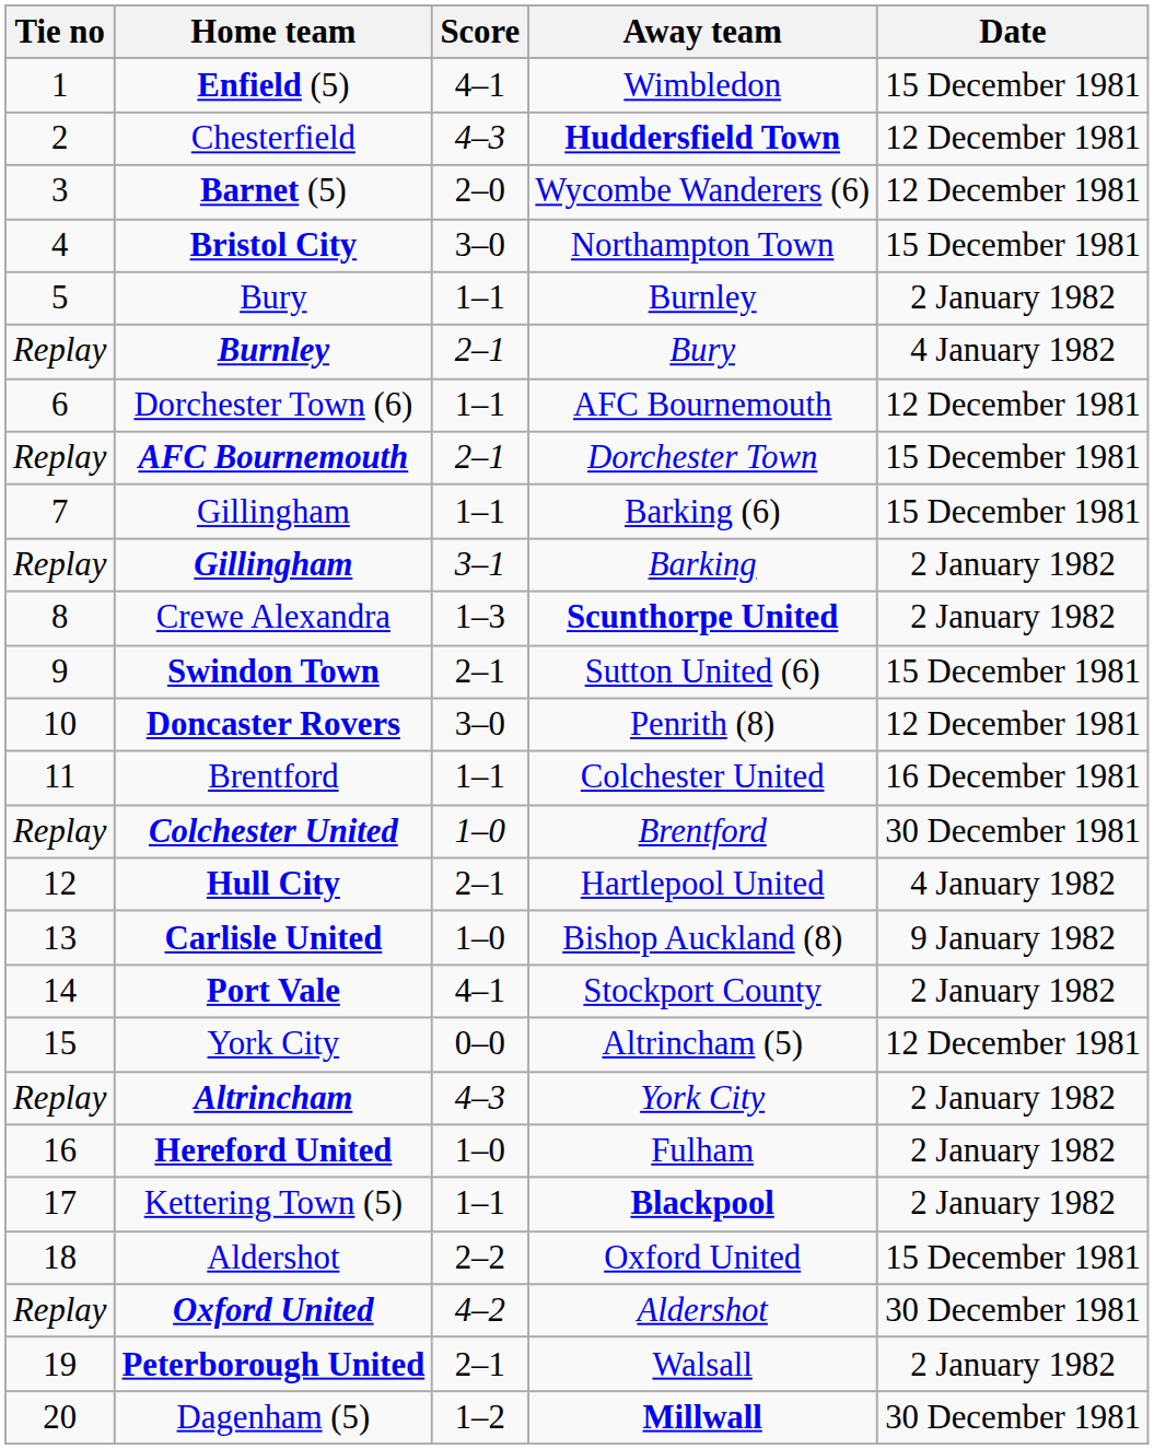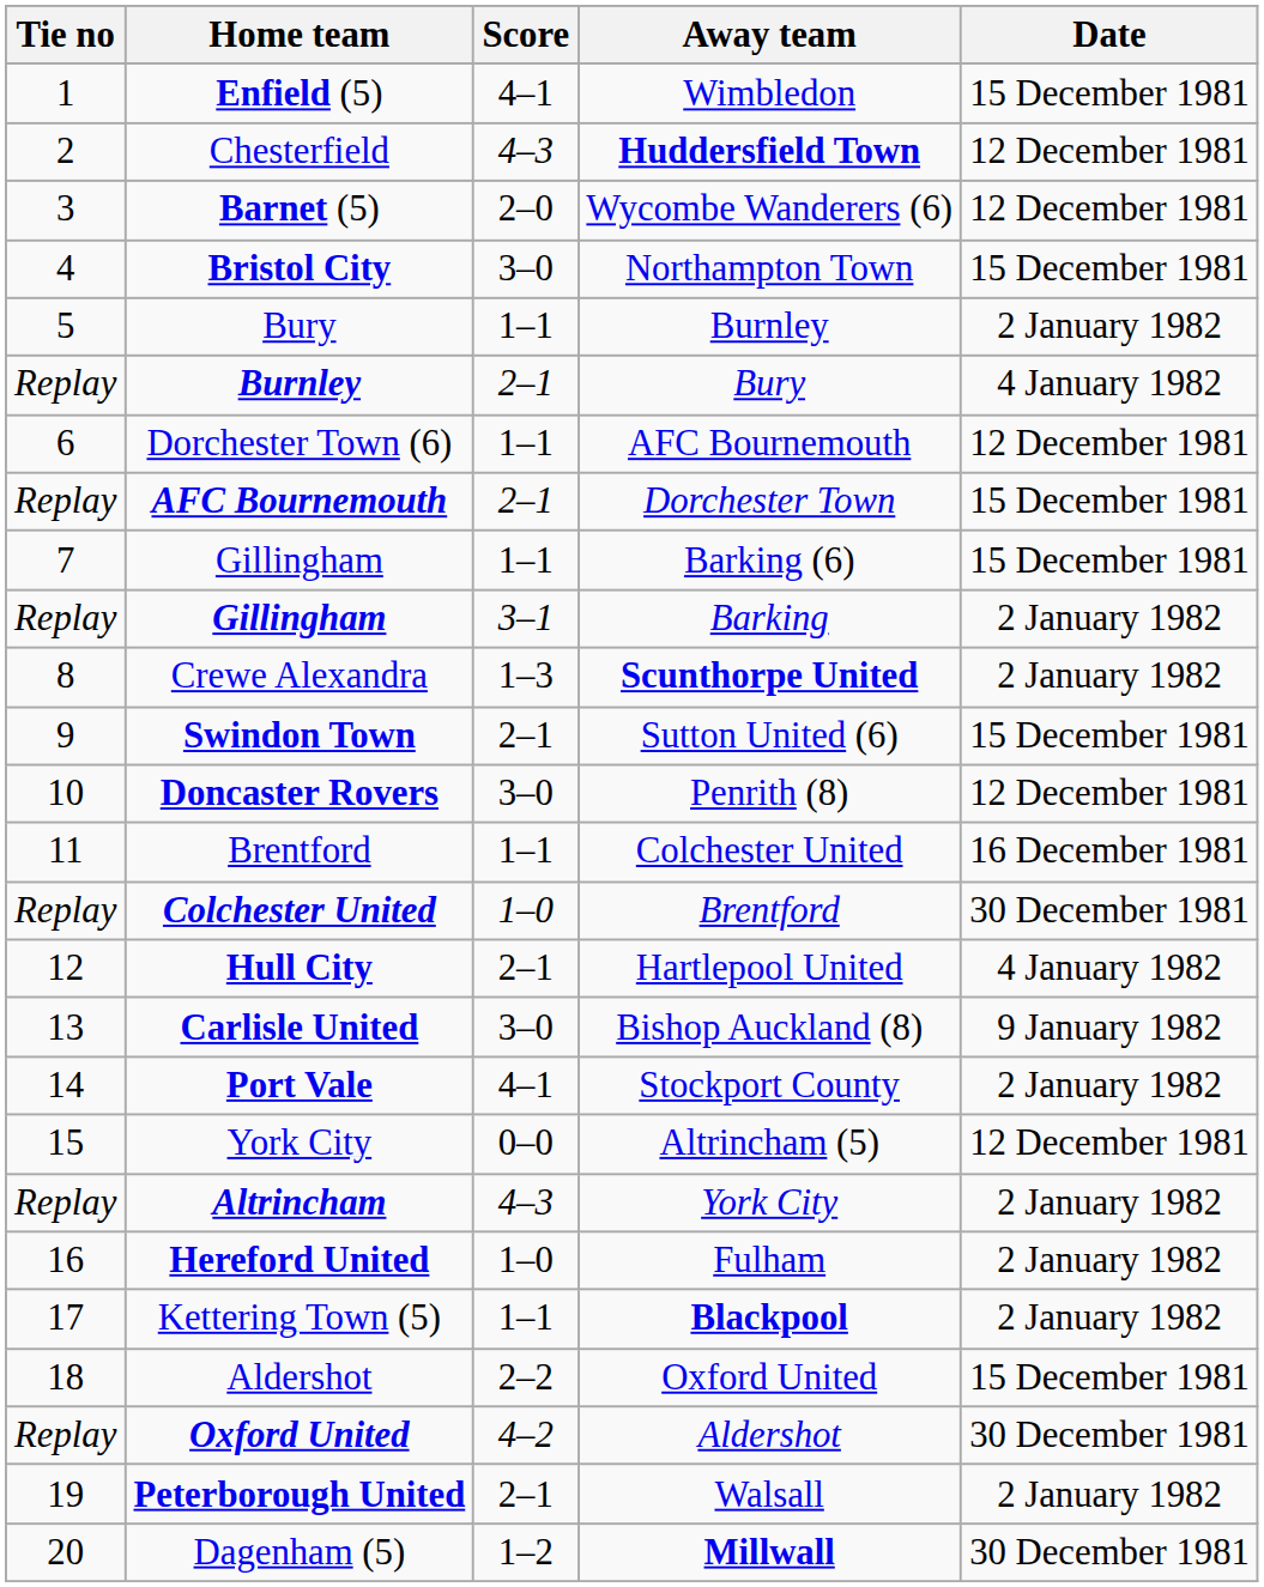Bishop Auckland (8) | Score: 1–0 -> 3–0
